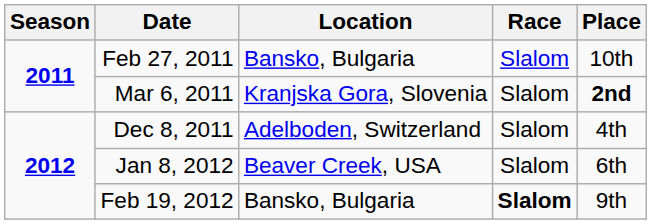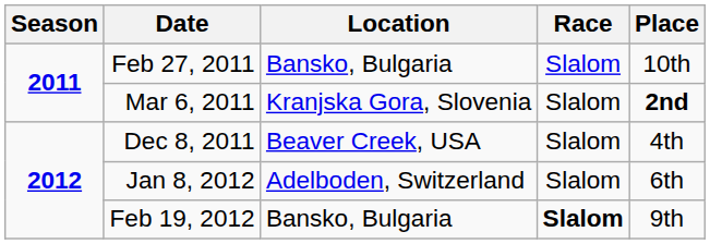Dec 8, 2011 | Location: Adelboden, Switzerland -> Beaver Creek, USA
Jan 8, 2012 | Location: Beaver Creek, USA -> Adelboden, Switzerland
